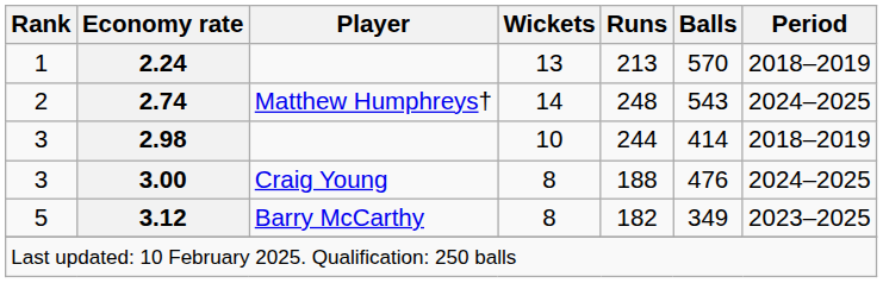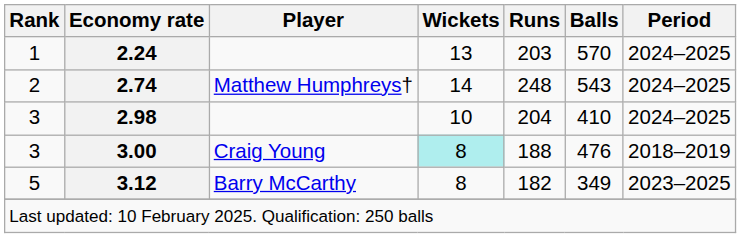2.24 | Runs: 213 -> 203
2.24 | Period: 2018–2019 -> 2024–2025
2.98 | Runs: 244 -> 204
2.98 | Balls: 414 -> 410
2.98 | Period: 2018–2019 -> 2024–2025
3.00 | Wickets: no background -> paleturquoise background
3.00 | Period: 2024–2025 -> 2018–2019
